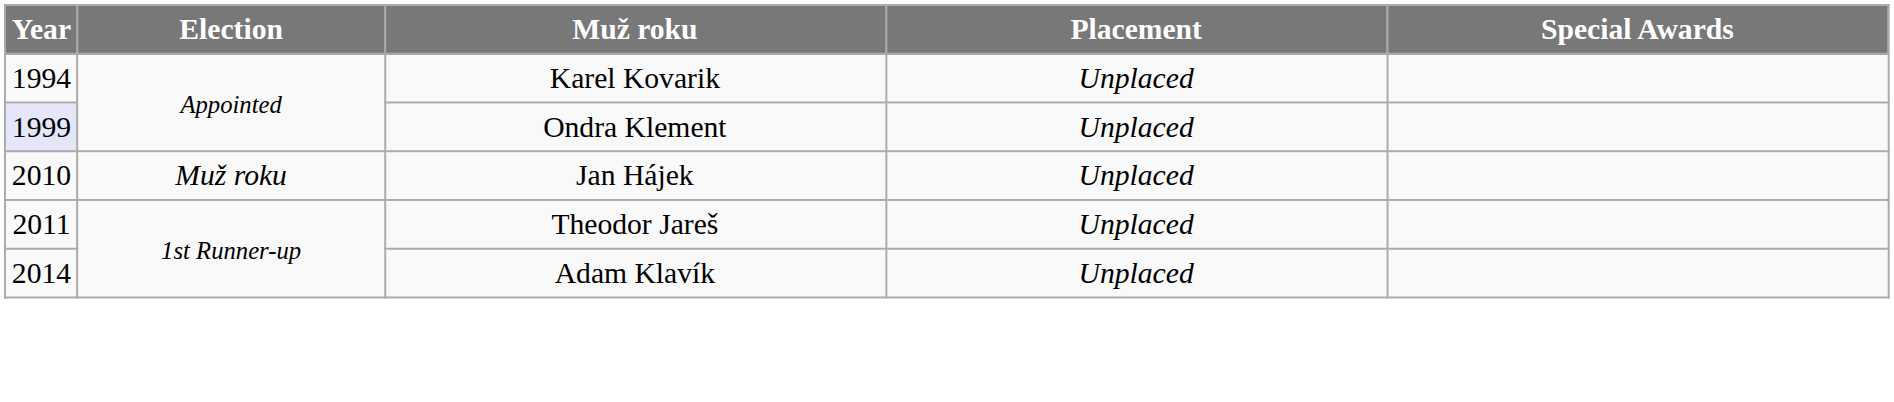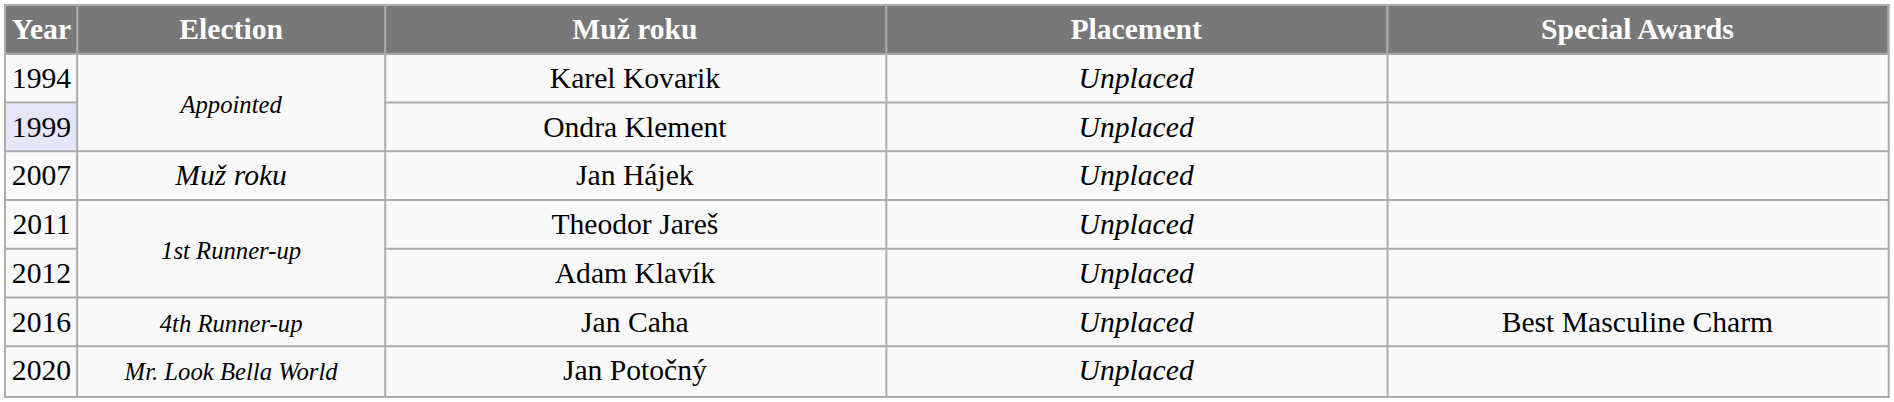Jan Hájek | Year: 2010 -> 2007
Adam Klavík | Year: 2014 -> 2012
+ row: 2016 | 4th Runner-up | Jan Caha | Unplaced | Best Masculine Charm
+ row: 2020 | Mr. Look Bella World | Jan Potočný | Unplaced
